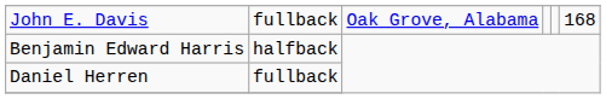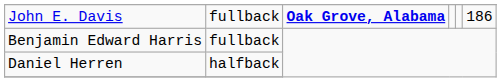John E. Davis | column 3: normal -> bold
John E. Davis | column 6: 168 -> 186
Benjamin Edward Harris | column 2: halfback -> fullback
Daniel Herren | column 2: fullback -> halfback
